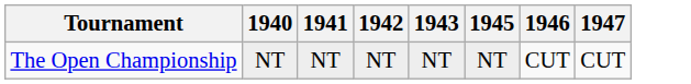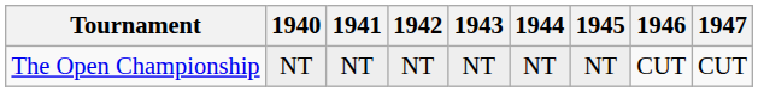+ column: 1944 | NT
